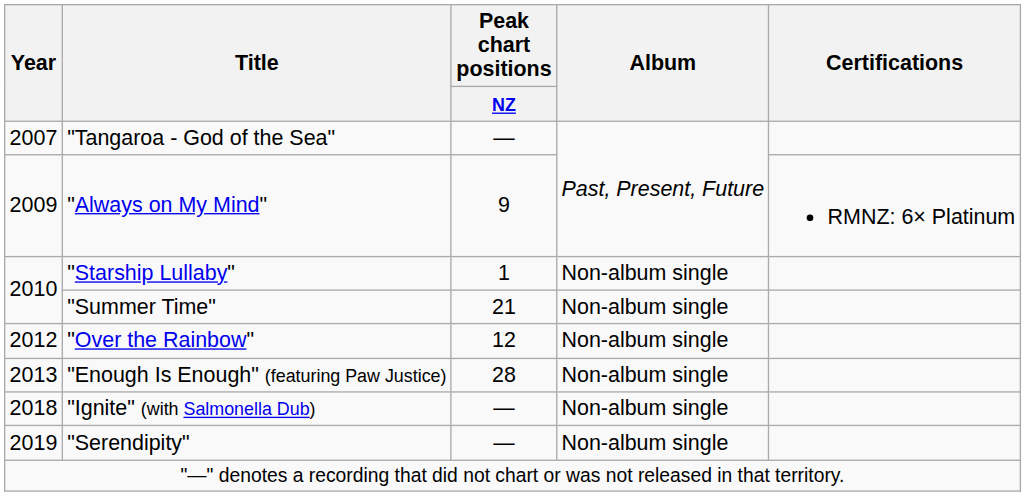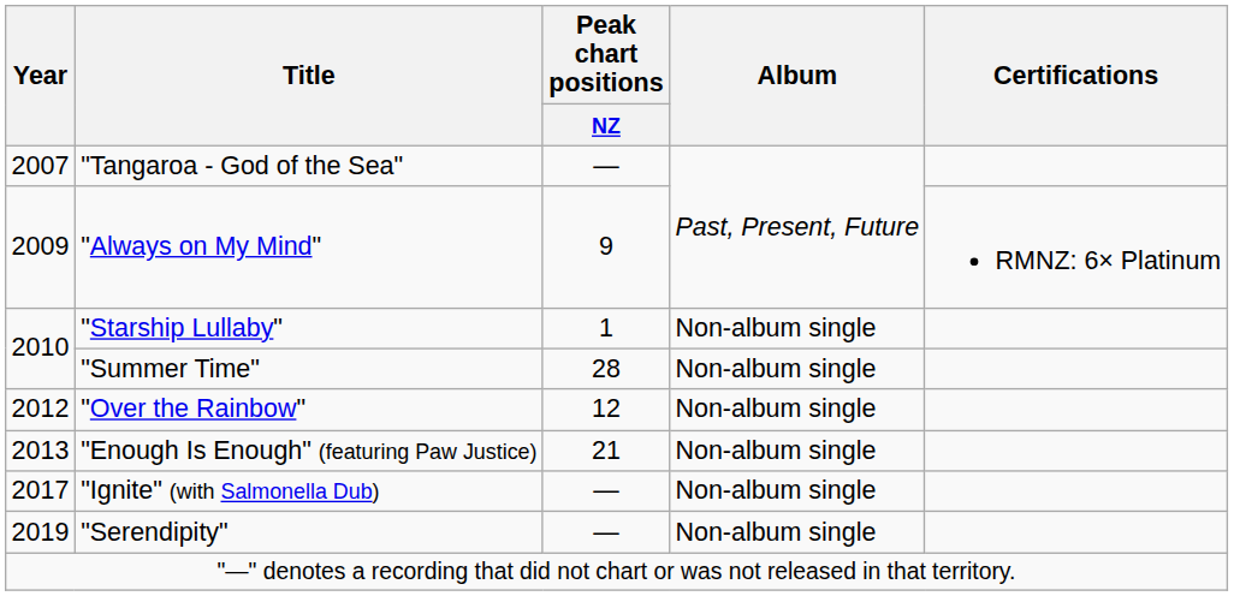"Summer Time" | Peak chart positions / NZ: 21 -> 28
"Enough Is Enough" (featuring Paw Justice) | Peak chart positions / NZ: 28 -> 21
"Ignite" (with Salmonella Dub) | Year: 2018 -> 2017
